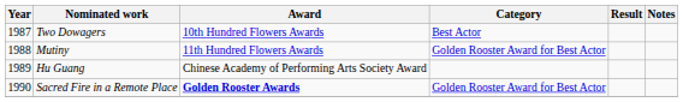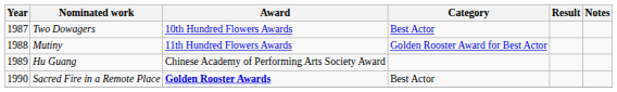Sacred Fire in a Remote Place | Category: Golden Rooster Award for Best Actor -> Best Actor
